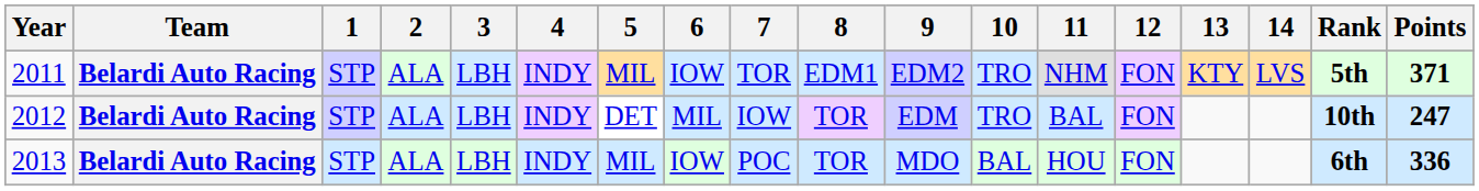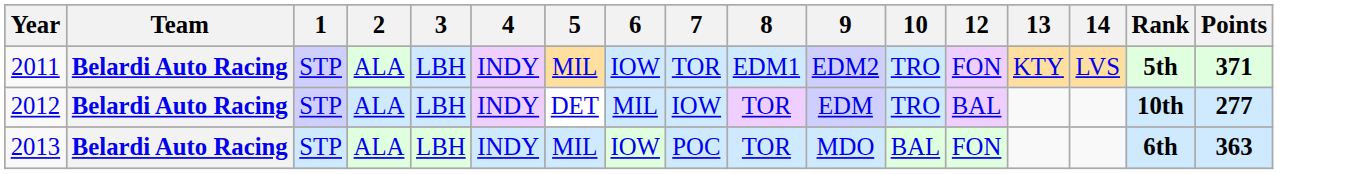- column: 11 | NHM | BAL | HOU
2012 | 12: FON -> BAL
2012 | Points: 247 -> 277
2013 | Points: 336 -> 363
